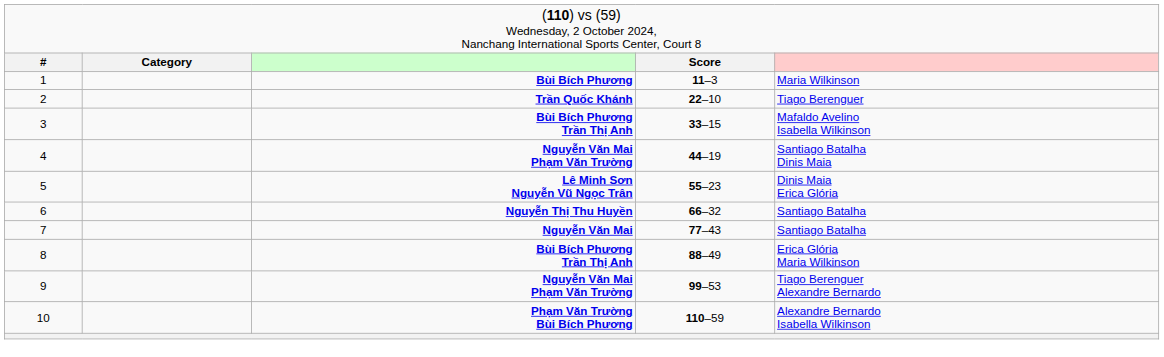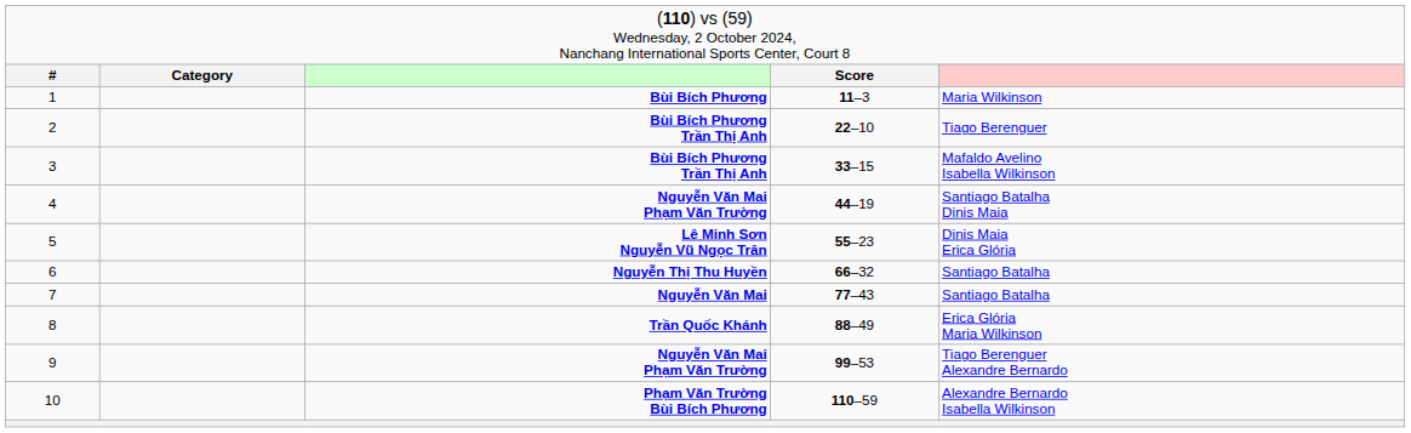2 | column 3: Trần Quốc Khánh -> Bùi Bích Phương Trần Thị Anh
8 | column 3: Bùi Bích Phương Trần Thị Anh -> Trần Quốc Khánh
